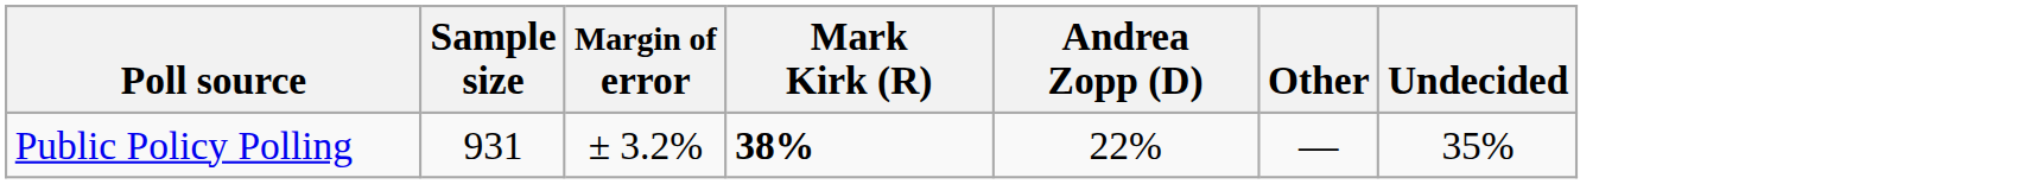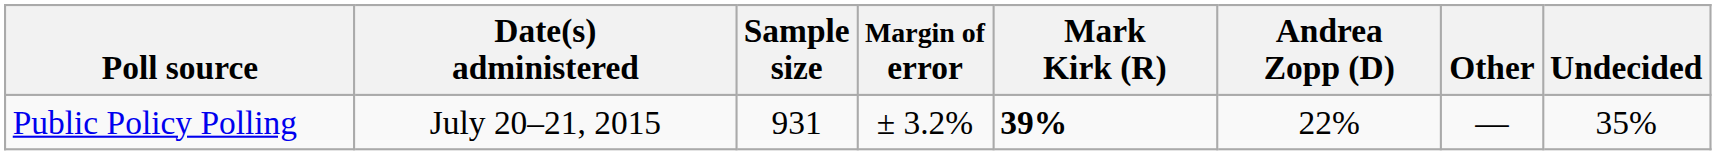+ column: Date(s) administered | July 20–21, 2015
Public Policy Polling | Mark Kirk (R): 38% -> 39%
